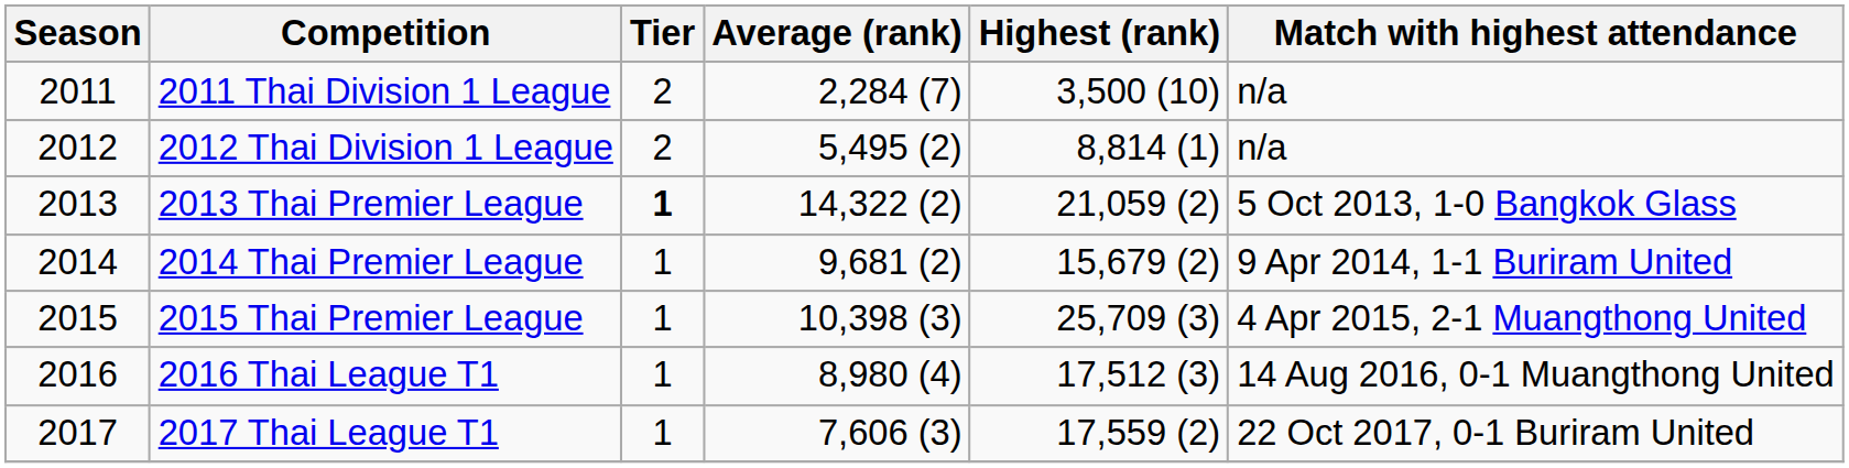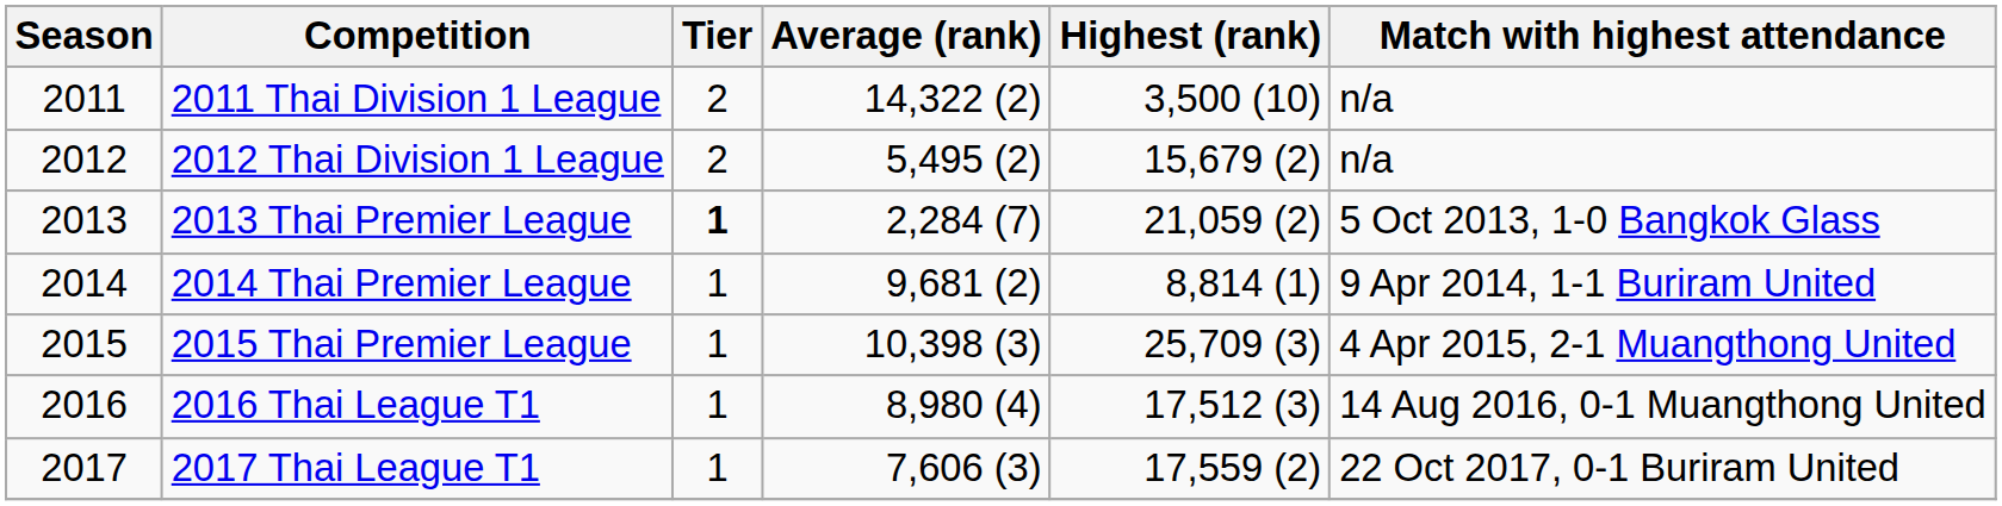2011 Thai Division 1 League | Average (rank): 2,284 (7) -> 14,322 (2)
2012 Thai Division 1 League | Highest (rank): 8,814 (1) -> 15,679 (2)
2013 Thai Premier League | Average (rank): 14,322 (2) -> 2,284 (7)
2014 Thai Premier League | Highest (rank): 15,679 (2) -> 8,814 (1)
